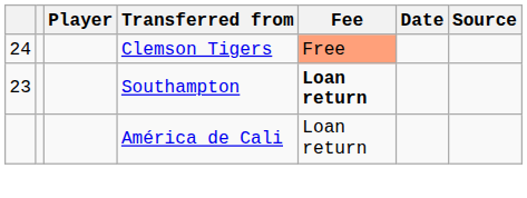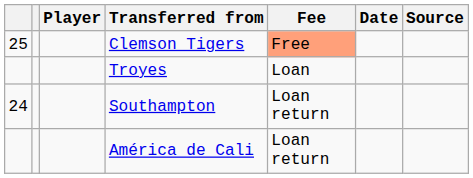Clemson Tigers | column 1: 24 -> 25
+ row: Troyes | Loan
Southampton | column 1: 23 -> 24
Southampton | Fee: bold -> normal
